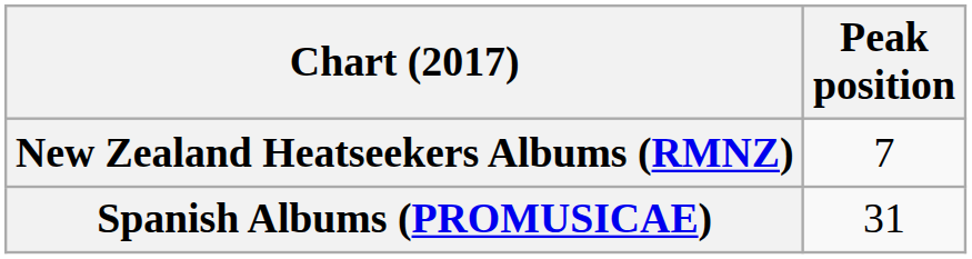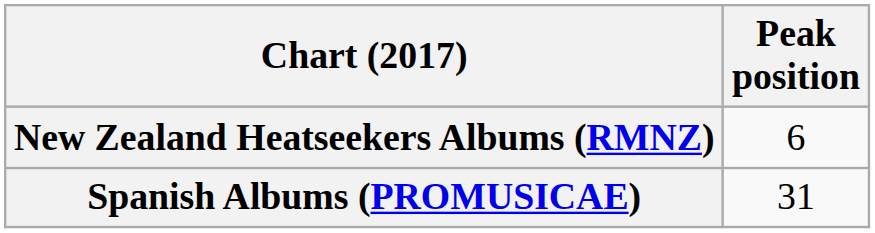New Zealand Heatseekers Albums (RMNZ) | Peak position: 7 -> 6
